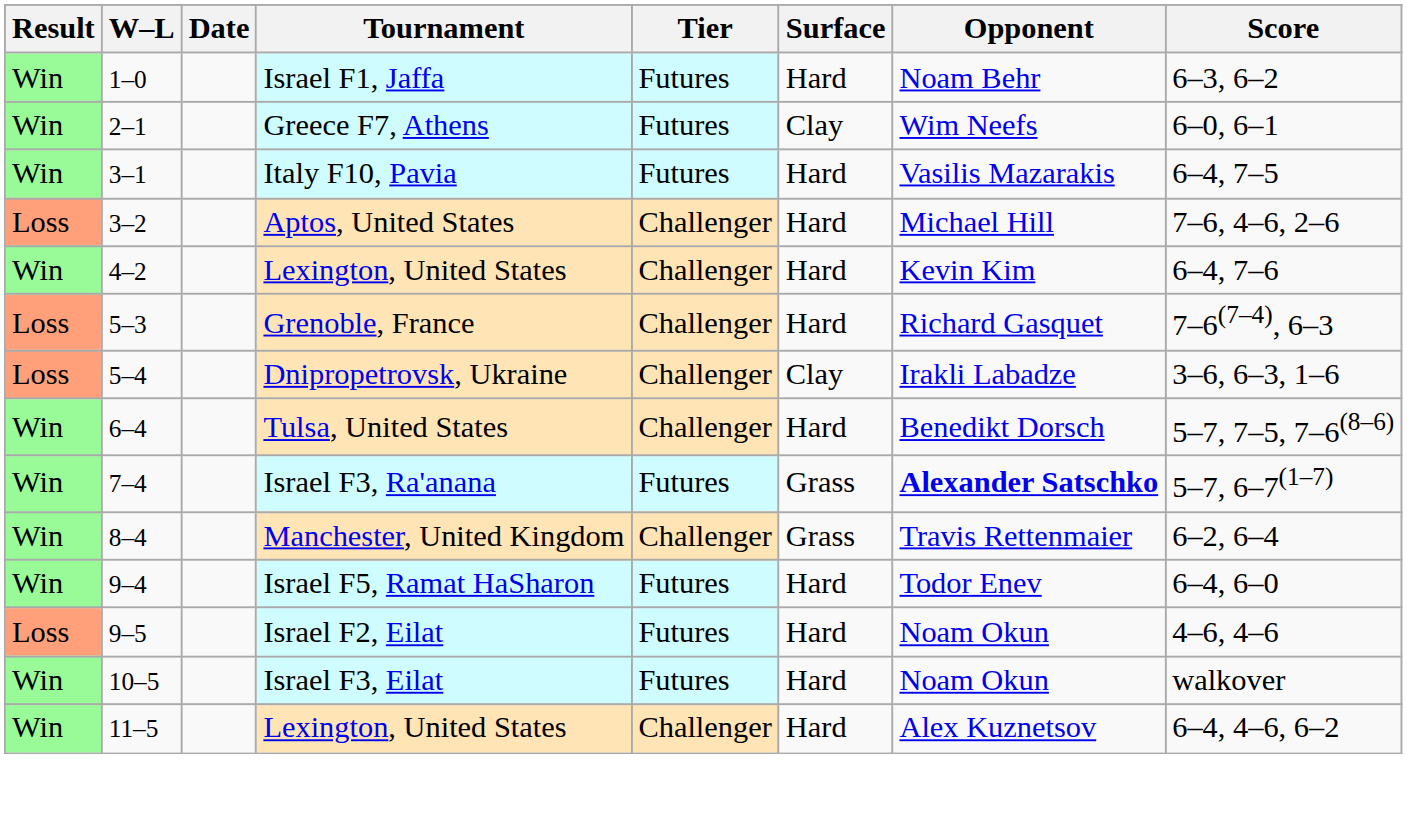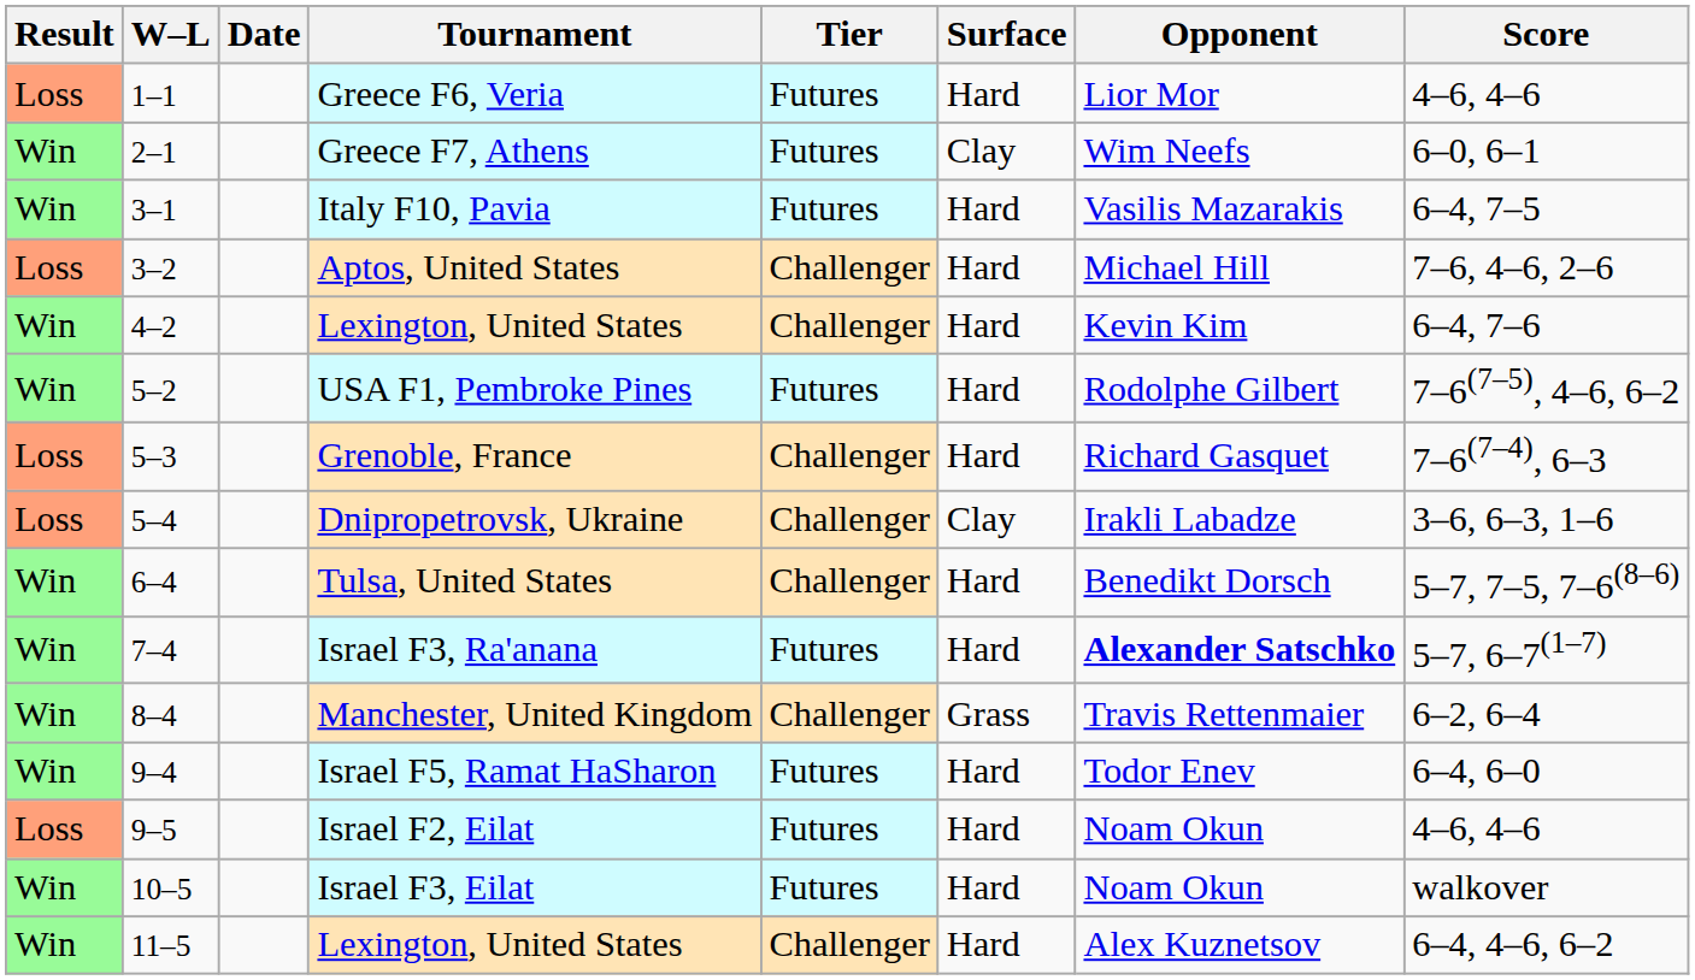- row: Win | 1–0 | Israel F1, Jaffa | Futures | Hard | Noam Behr | 6–3, 6–2
+ row: Loss | 1–1 | Greece F6, Veria | Futures | Hard | Lior Mor | 4–6, 4–6
+ row: Win | 5–2 | USA F1, Pembroke Pines | Futures | Hard | Rodolphe Gilbert | 7–6(7–5), 4–6, 6–2
Israel F3, Ra'anana | Surface: Grass -> Hard
